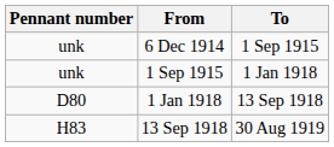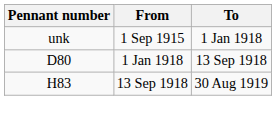- row: unk | 6 Dec 1914 | 1 Sep 1915
